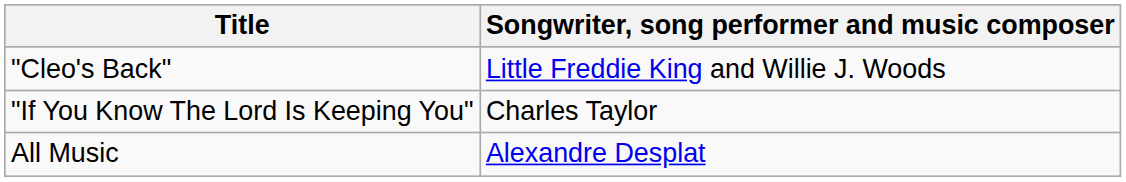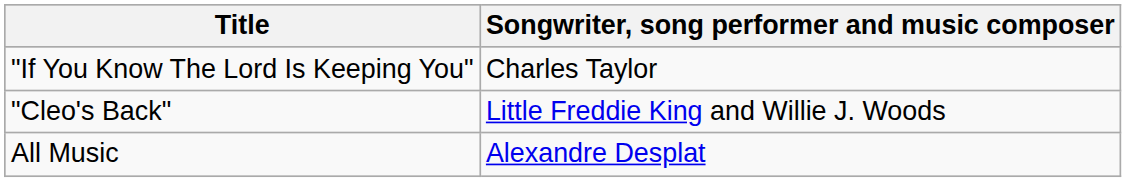rows swapped: "If You Know The Lord Is Keeping You" <-> "Cleo's Back"
